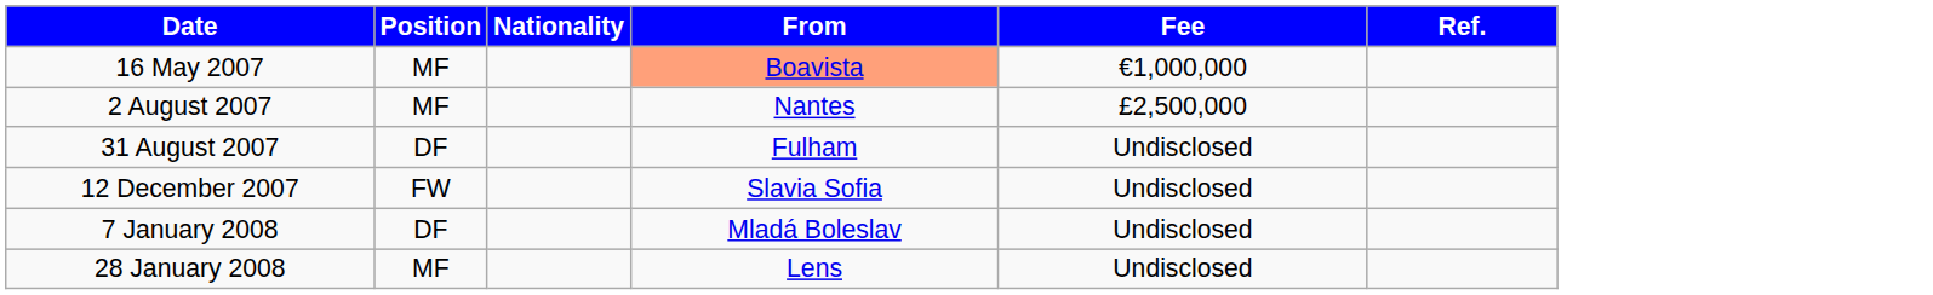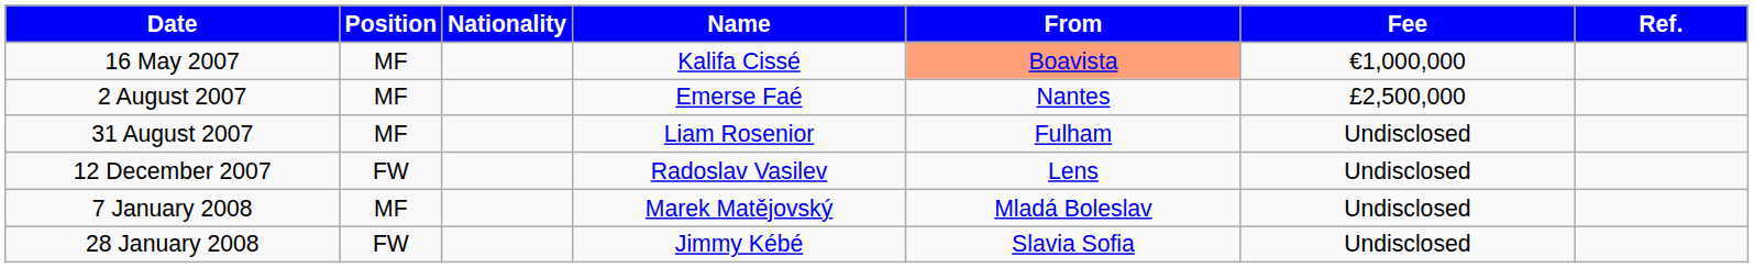+ column: Name | Kalifa Cissé | Emerse Faé | Liam Rosenior | Radoslav Vasilev | Marek Matějovský | Jimmy Kébé
31 August 2007 | Position: DF -> MF
12 December 2007 | From: Slavia Sofia -> Lens
7 January 2008 | Position: DF -> MF
28 January 2008 | Position: MF -> FW
28 January 2008 | From: Lens -> Slavia Sofia
